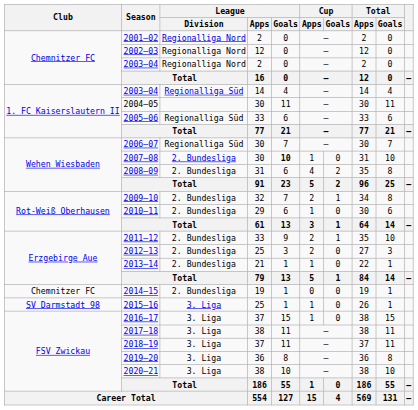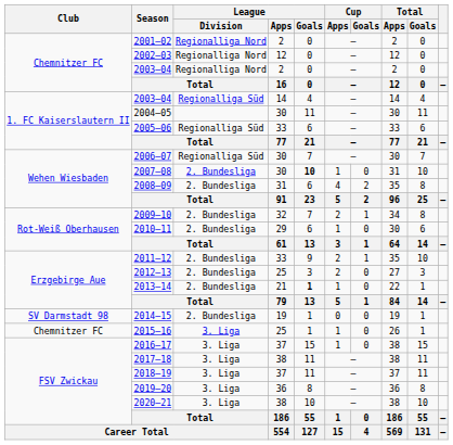2013–14 | League / Goals: normal -> bold
2014–15 | Club: Chemnitzer FC -> SV Darmstadt 98
2015–16 | Club: SV Darmstadt 98 -> Chemnitzer FC
